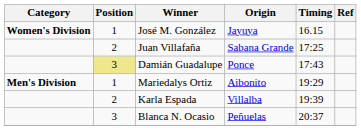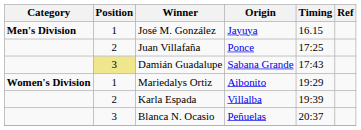José M. González | Category: Women's Division -> Men's Division
Juan Villafaña | Origin: Sabana Grande -> Ponce
Damián Guadalupe | Origin: Ponce -> Sabana Grande
Mariedalys Ortiz | Category: Men's Division -> Women's Division
